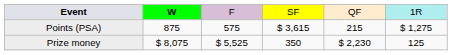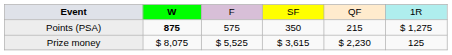Points (PSA) | column 2: normal -> bold
Points (PSA) | column 4: $ 3,615 -> 350
Prize money | column 4: 350 -> $ 3,615
